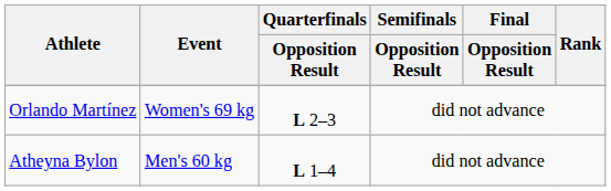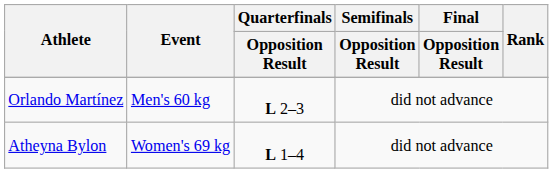Orlando Martínez | Event: Women's 69 kg -> Men's 60 kg
Atheyna Bylon | Event: Men's 60 kg -> Women's 69 kg
